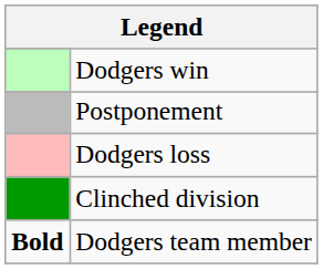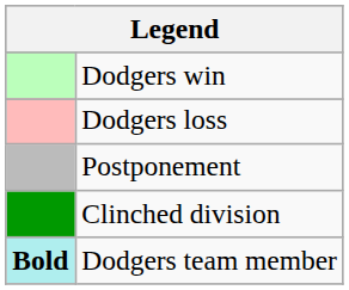rows swapped: Dodgers loss <-> Postponement
Dodgers team member | column 1: no background -> paleturquoise background
